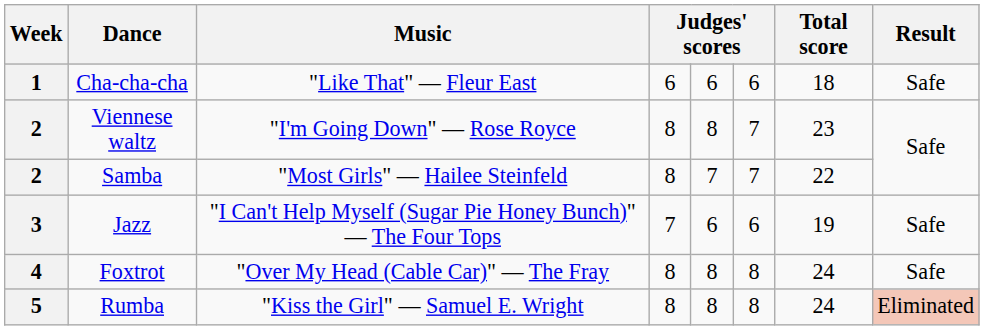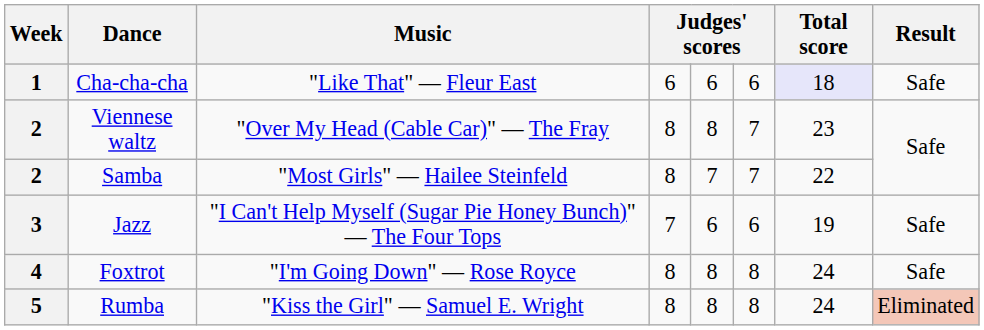Cha-cha-cha | Total score: no background -> lavender background
Viennese waltz | Music: "I'm Going Down" — Rose Royce -> "Over My Head (Cable Car)" — The Fray
Foxtrot | Music: "Over My Head (Cable Car)" — The Fray -> "I'm Going Down" — Rose Royce
